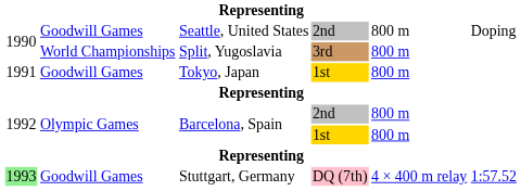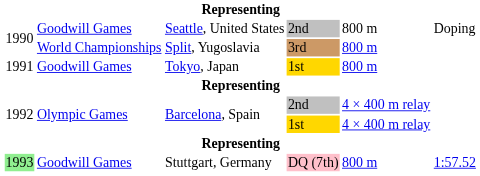Barcelona, Spain / 2nd | column 5: 800 m -> 4 × 400 m relay
Barcelona, Spain / 1st | column 5: 800 m -> 4 × 400 m relay
Stuttgart, Germany | column 5: 4 × 400 m relay -> 800 m
